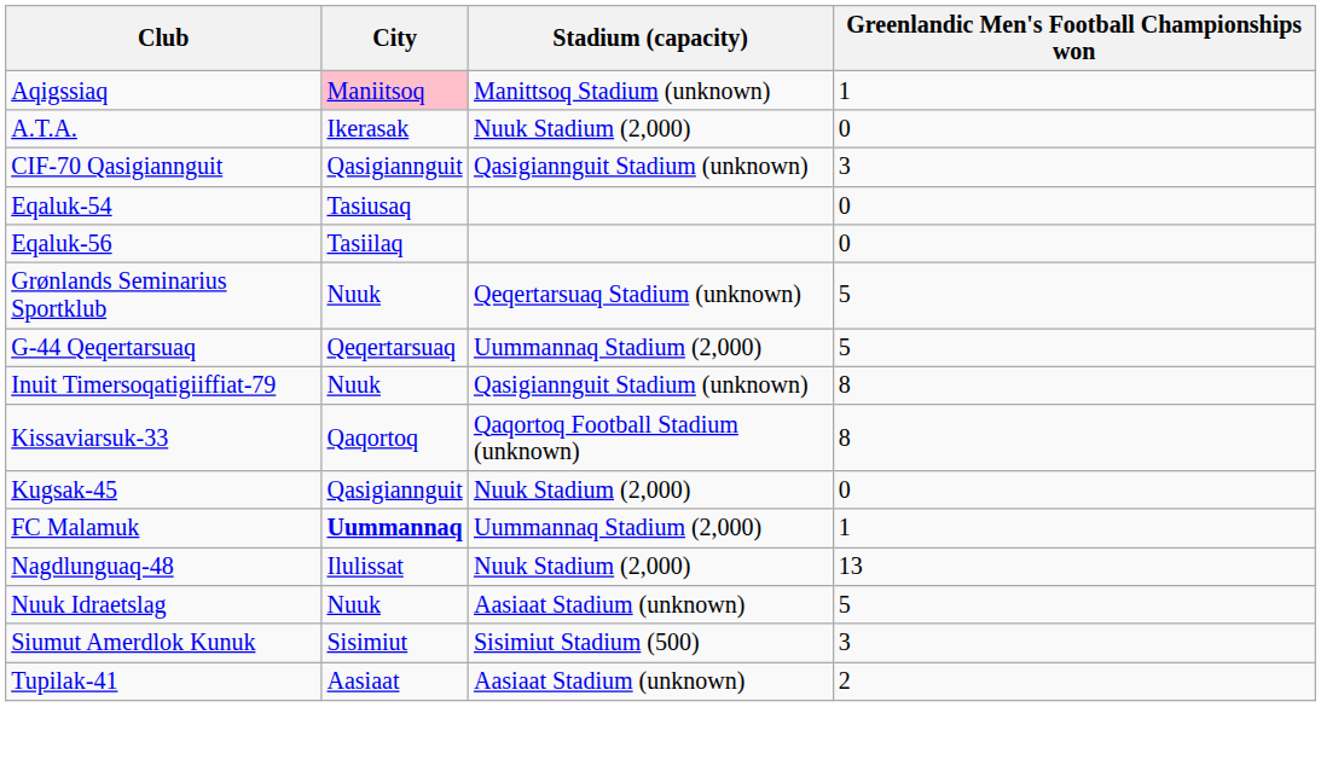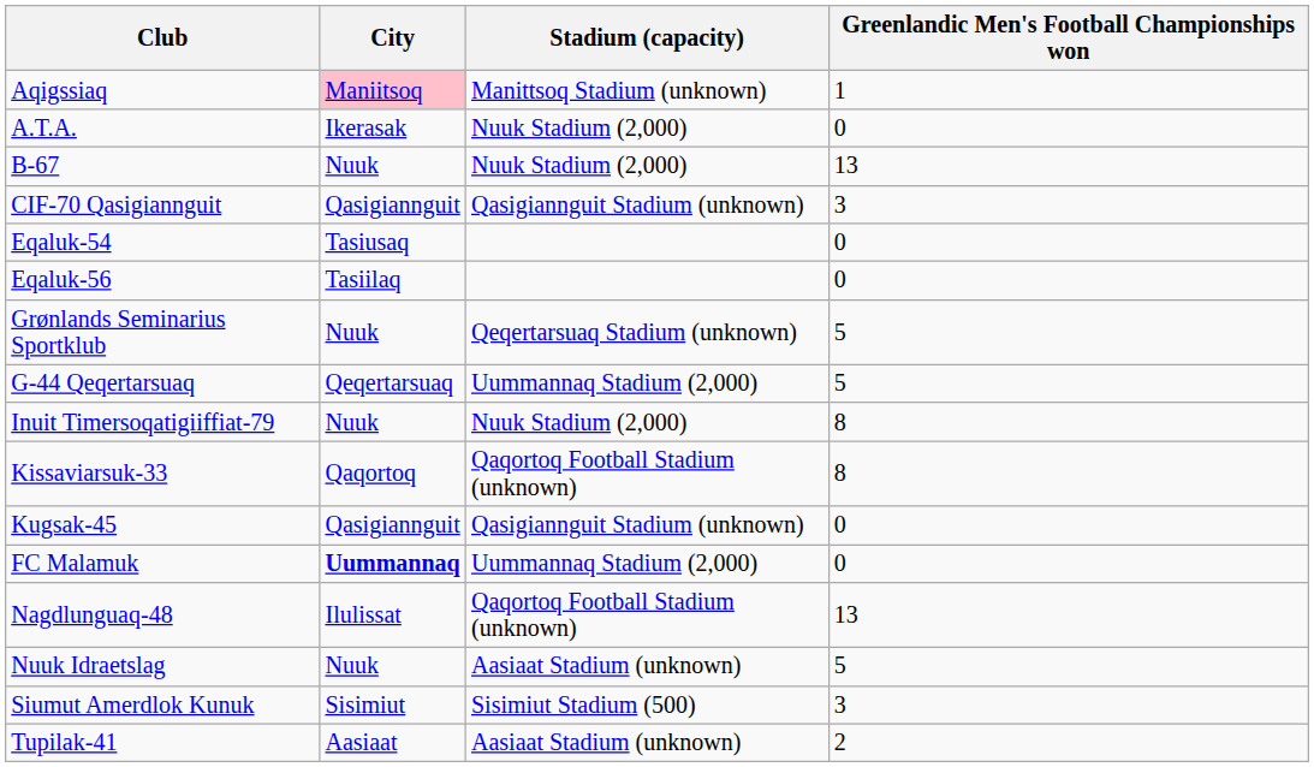+ row: B-67 | Nuuk | Nuuk Stadium (2,000) | 13
Inuit Timersoqatigiiffiat-79 | Stadium (capacity): Qasigiannguit Stadium (unknown) -> Nuuk Stadium (2,000)
Kugsak-45 | Stadium (capacity): Nuuk Stadium (2,000) -> Qasigiannguit Stadium (unknown)
FC Malamuk | Greenlandic Men's Football Championships won: 1 -> 0
Nagdlunguaq-48 | Stadium (capacity): Nuuk Stadium (2,000) -> Qaqortoq Football Stadium (unknown)
